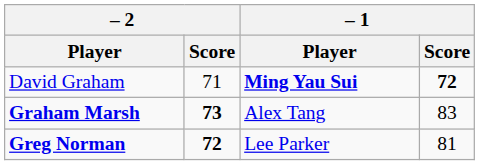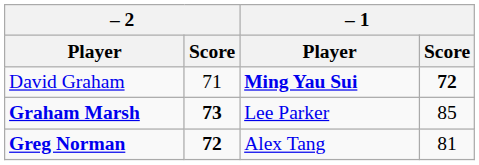Graham Marsh | – 1 / Player: Alex Tang -> Lee Parker
Graham Marsh | – 1 / Score: 83 -> 85
Greg Norman | – 1 / Player: Lee Parker -> Alex Tang
